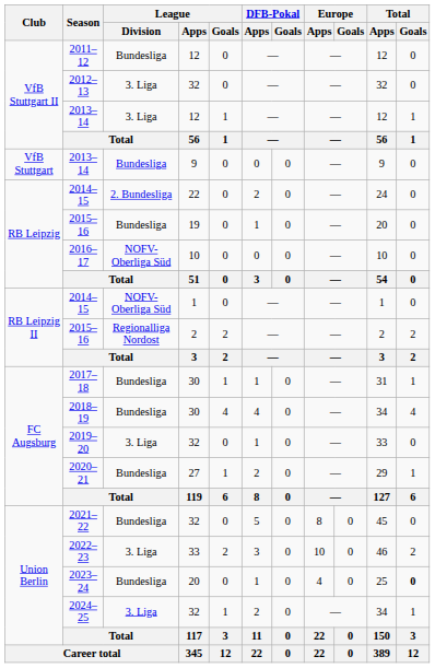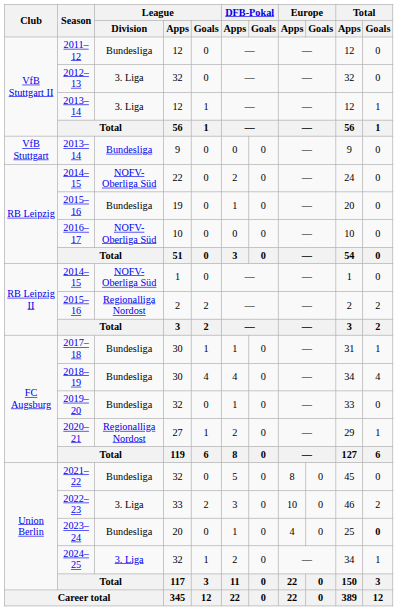2014–15 / 22 | League / Division: 2. Bundesliga -> NOFV-Oberliga Süd
2019–20 | League / Division: 3. Liga -> Bundesliga
2020–21 | League / Division: Bundesliga -> Regionalliga Nordost
